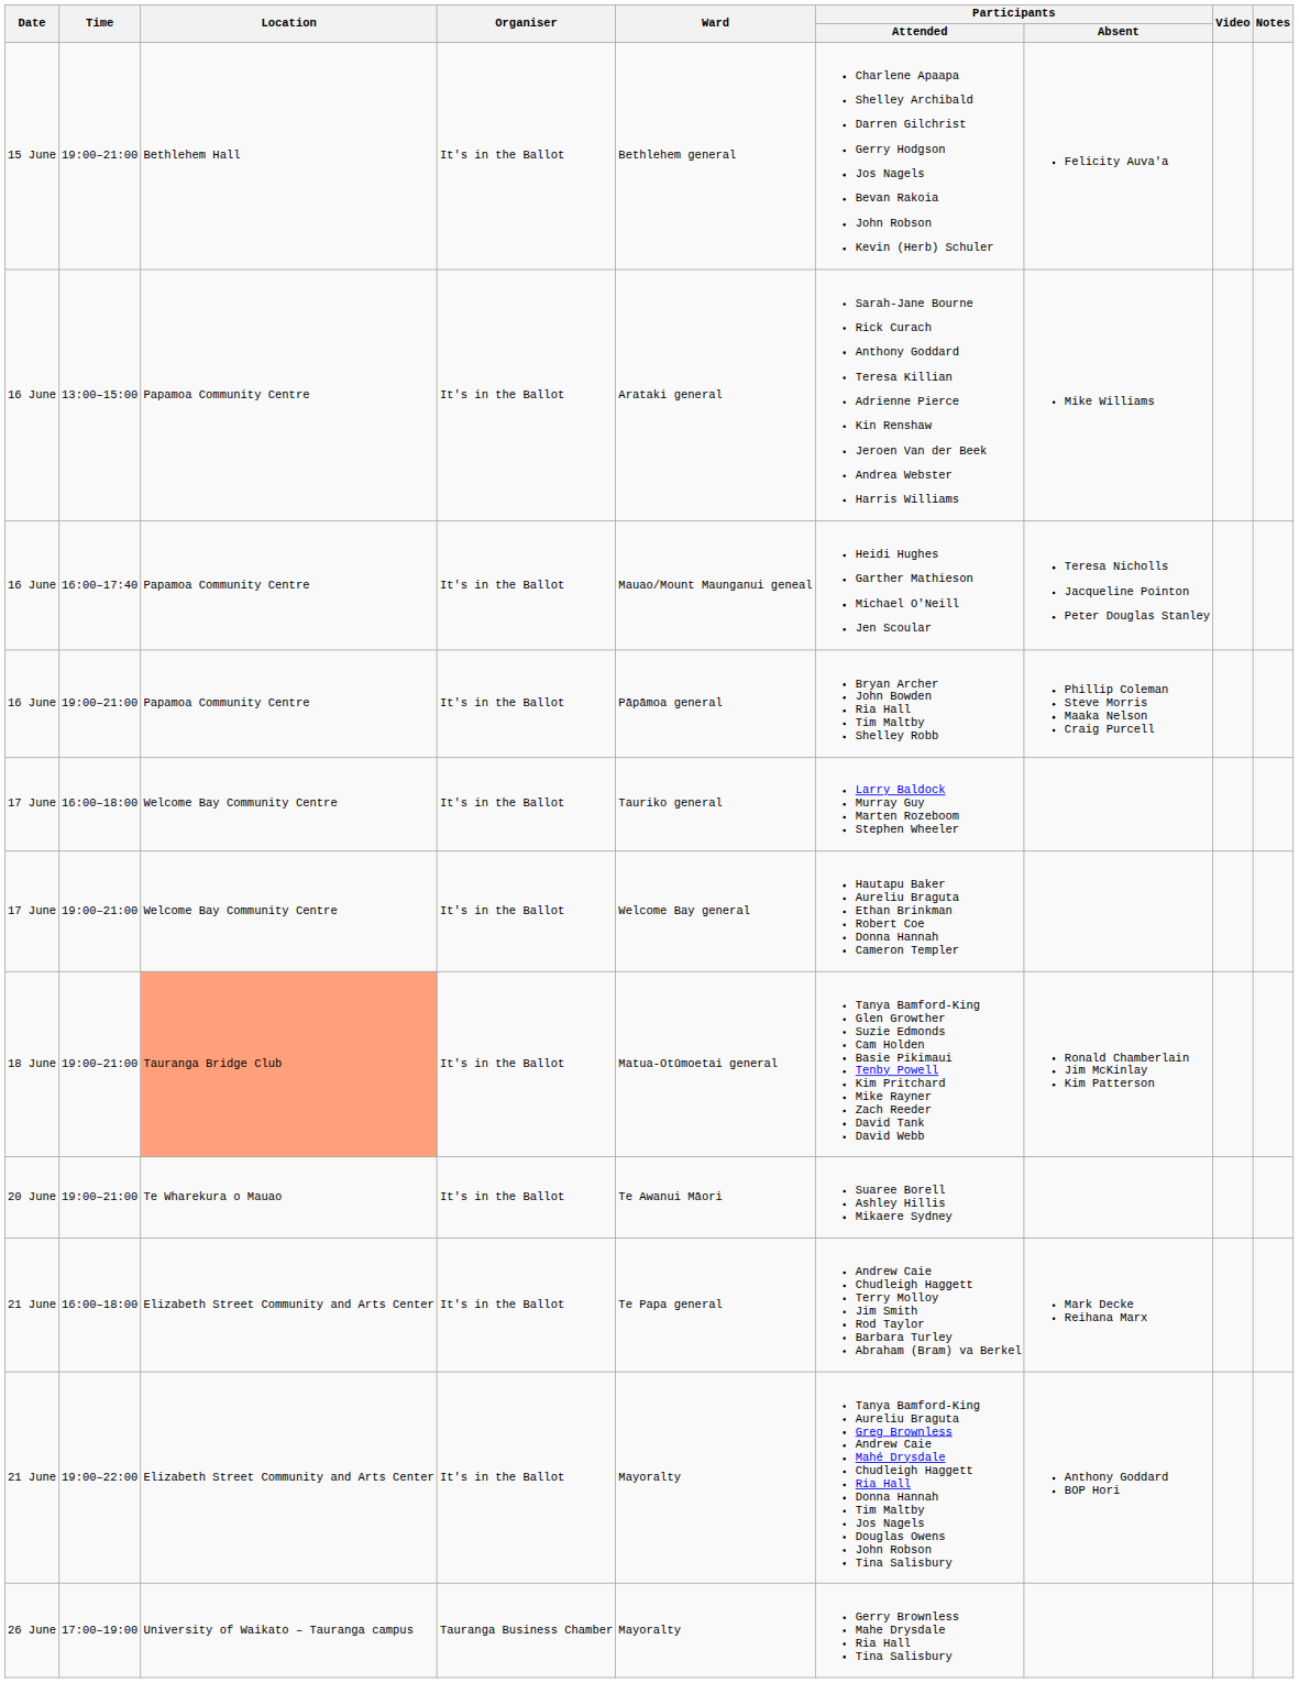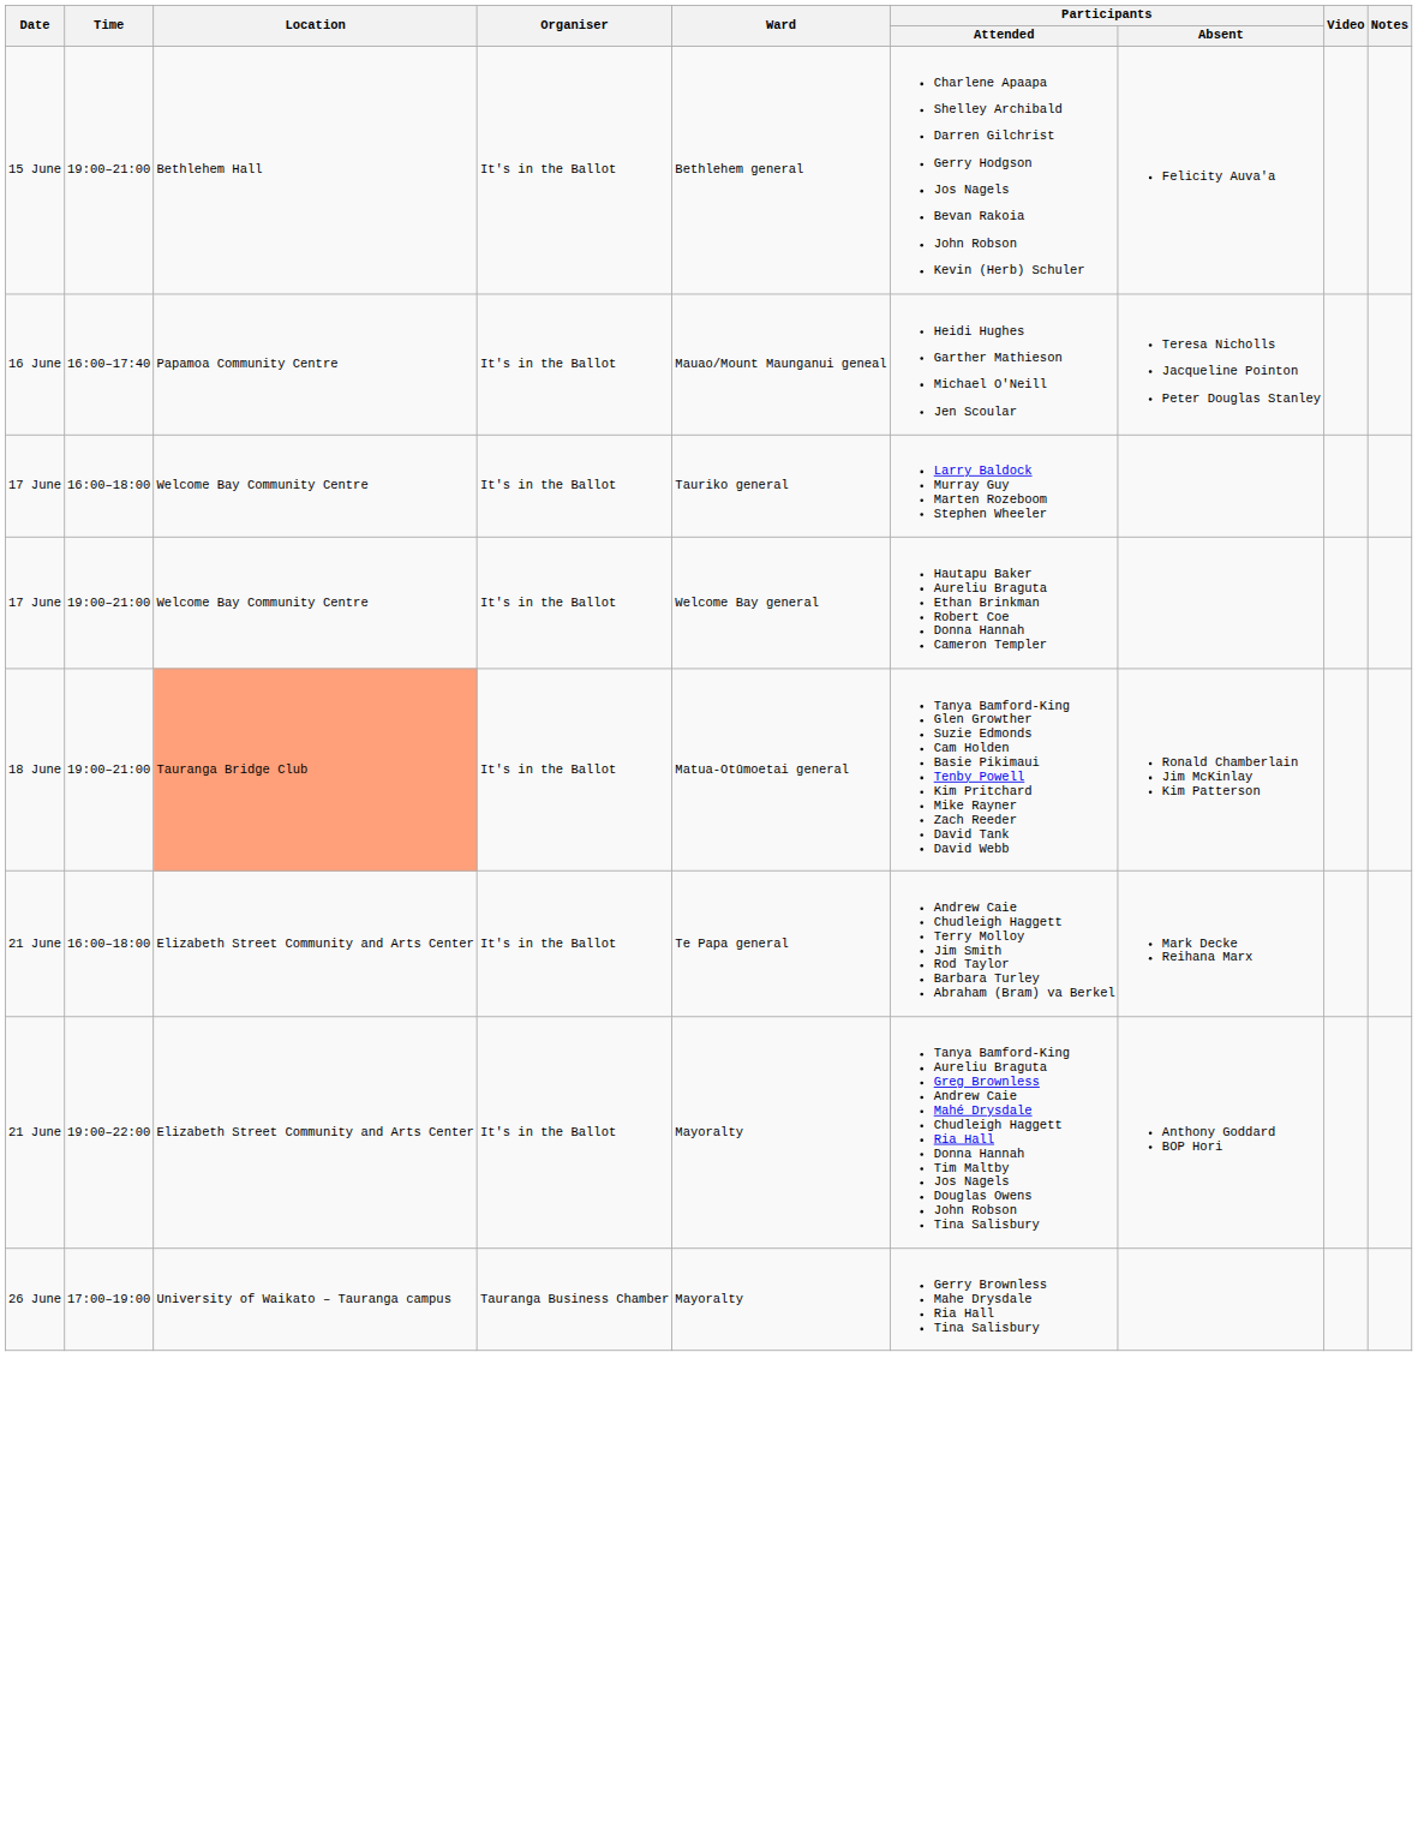- row: 16 June | 13:00–15:00 | Papamoa Community Centre | It's in the Ballot | Arataki general | Sarah-Jane Bourne Rick Curach Anthony Goddard Teresa Killian Adrienne Pierce Kin Renshaw Jeroen Van der Beek Andrea Webster Harris Williams | Mike Williams
- row: 16 June | 19:00–21:00 | Papamoa Community Centre | It's in the Ballot | Pāpāmoa general | Bryan Archer John Bowden Ria Hall Tim Maltby Shelley Robb | Phillip Coleman Steve Morris Maaka Nelson Craig Purcell
- row: 20 June | 19:00–21:00 | Te Wharekura o Mauao | It's in the Ballot | Te Awanui Māori | Suaree Borell Ashley Hillis Mikaere Sydney
